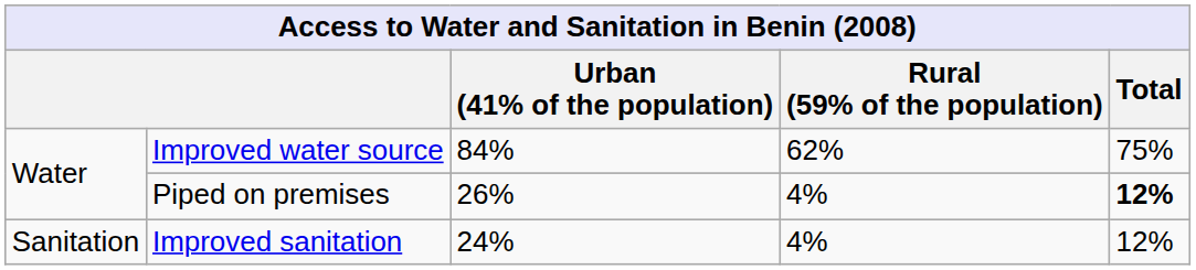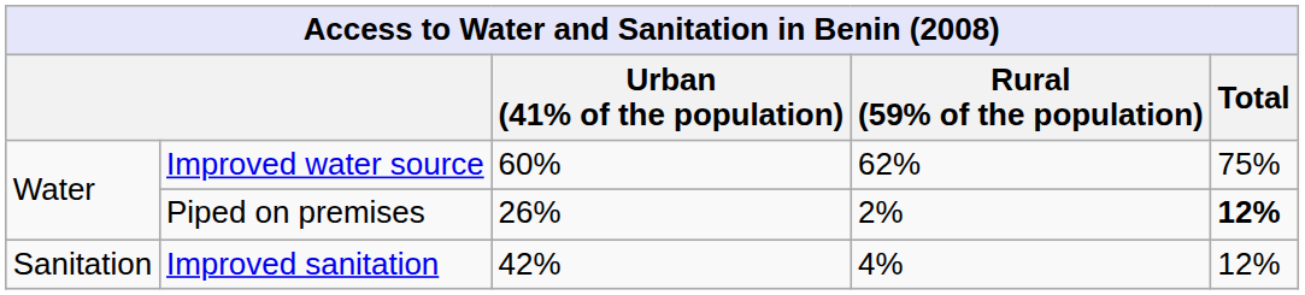Improved water source | Urban (41% of the population): 84% -> 60%
Piped on premises | Rural (59% of the population): 4% -> 2%
Improved sanitation | Urban (41% of the population): 24% -> 42%
